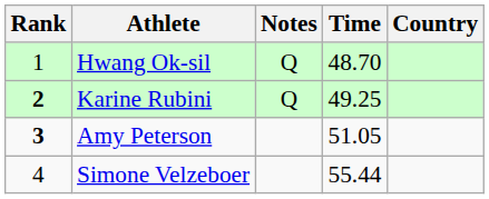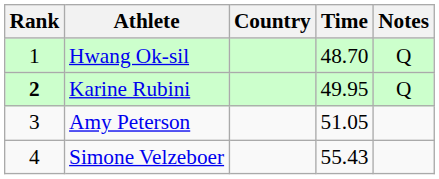columns swapped: Country <-> Notes
Karine Rubini | Time: 49.25 -> 49.95
Amy Peterson | Rank: bold -> normal
Simone Velzeboer | Time: 55.44 -> 55.43
